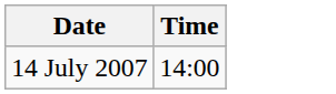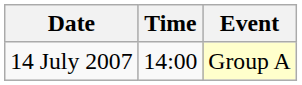+ column: Event | Group A
